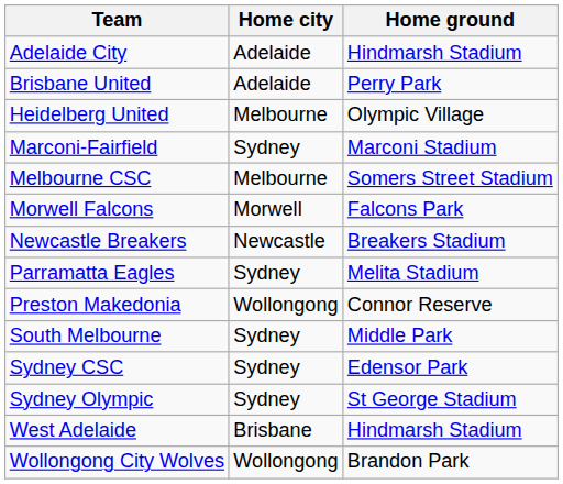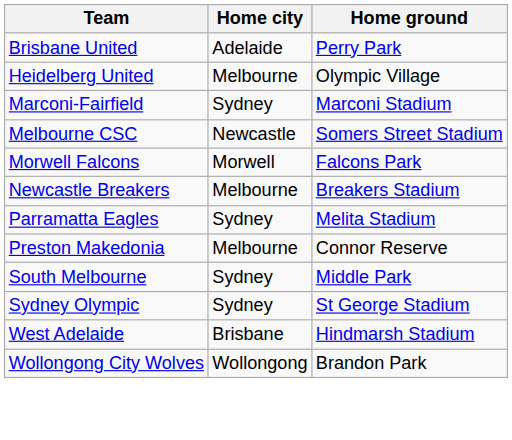- row: Adelaide City | Adelaide | Hindmarsh Stadium
Melbourne CSC | Home city: Melbourne -> Newcastle
Newcastle Breakers | Home city: Newcastle -> Melbourne
Preston Makedonia | Home city: Wollongong -> Melbourne
- row: Sydney CSC | Sydney | Edensor Park
